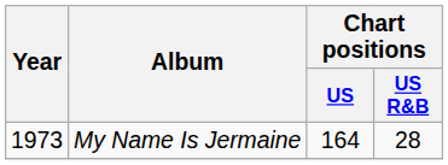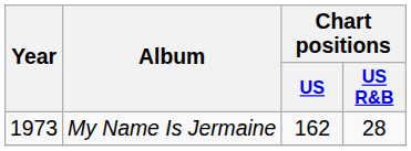My Name Is Jermaine | Chart positions / US: 164 -> 162
